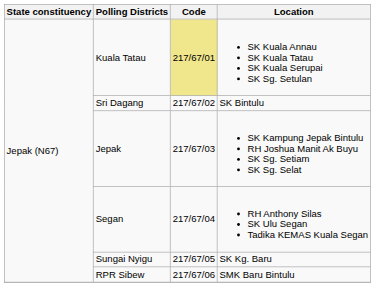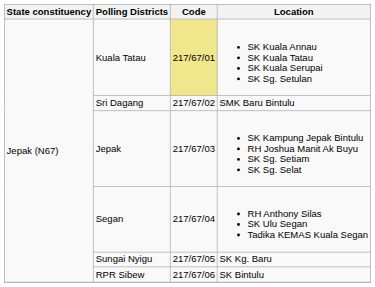Sri Dagang | Location: SK Bintulu -> SMK Baru Bintulu
RPR Sibew | Location: SMK Baru Bintulu -> SK Bintulu
